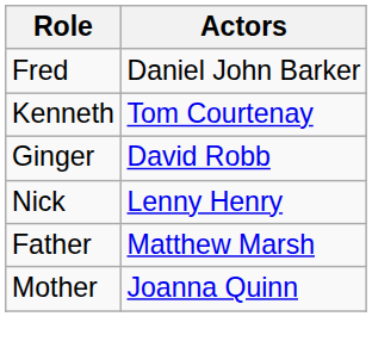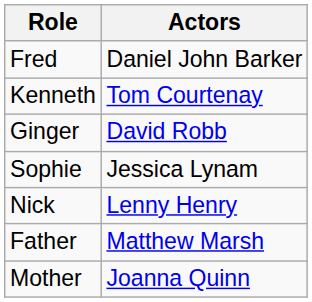+ row: Sophie | Jessica Lynam
